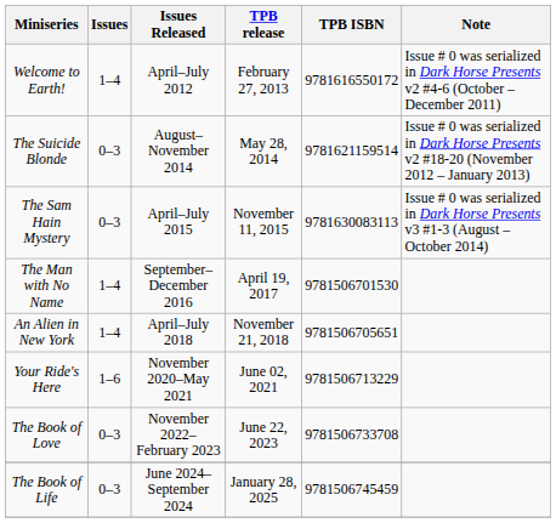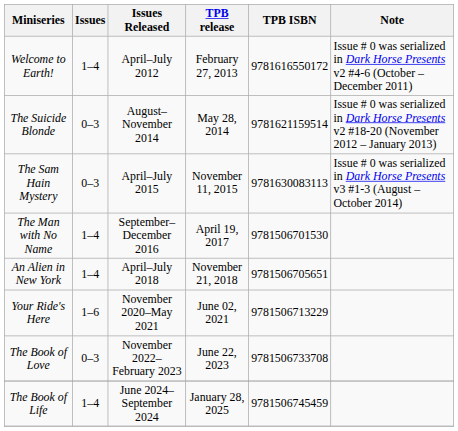The Book of Life | Issues: 0–3 -> 1–4
